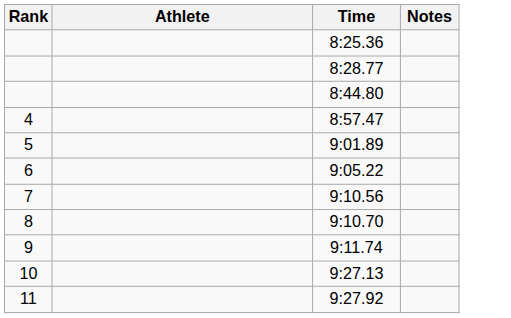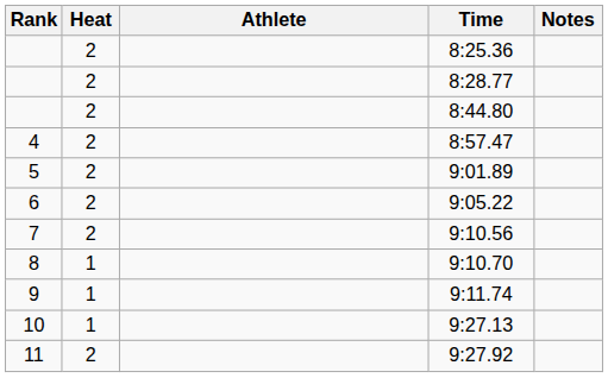+ column: Heat | 2 | 2 | 2 | 2 | 2 | 2 | 2 | 1 | 1 | 1 | 2
